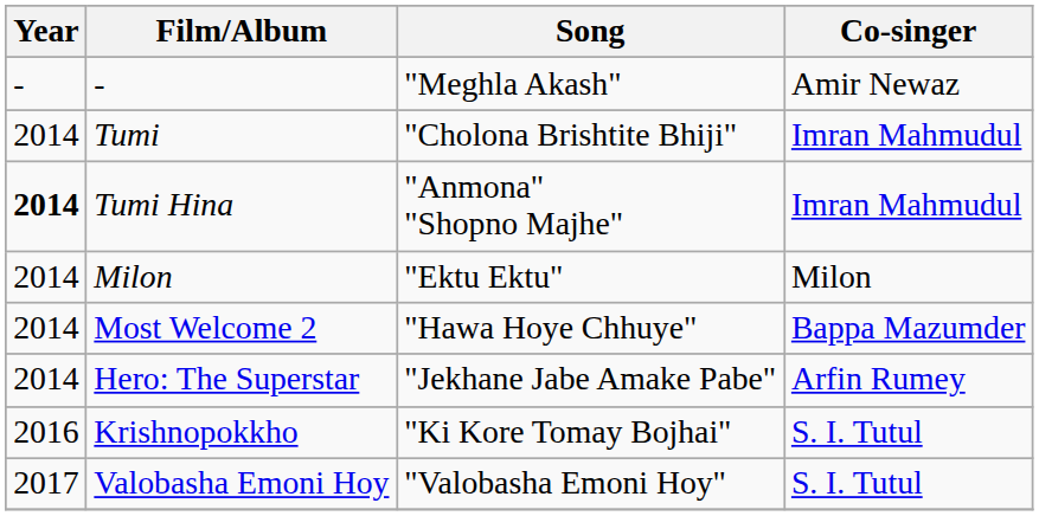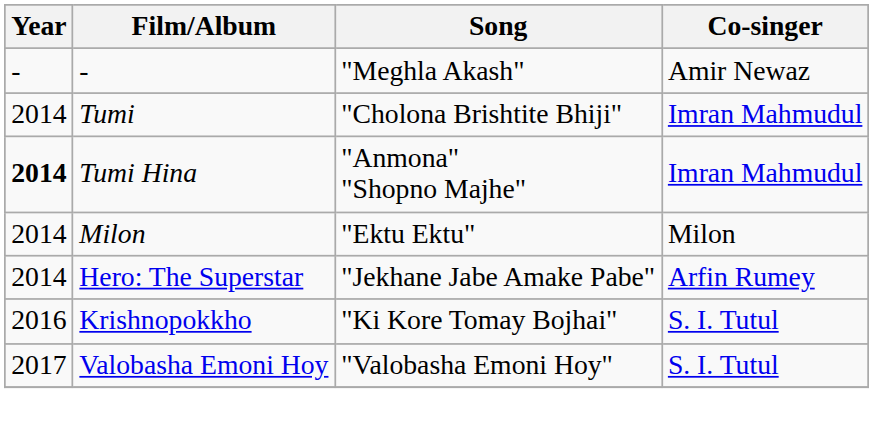- row: 2014 | Most Welcome 2 | "Hawa Hoye Chhuye" | Bappa Mazumder
